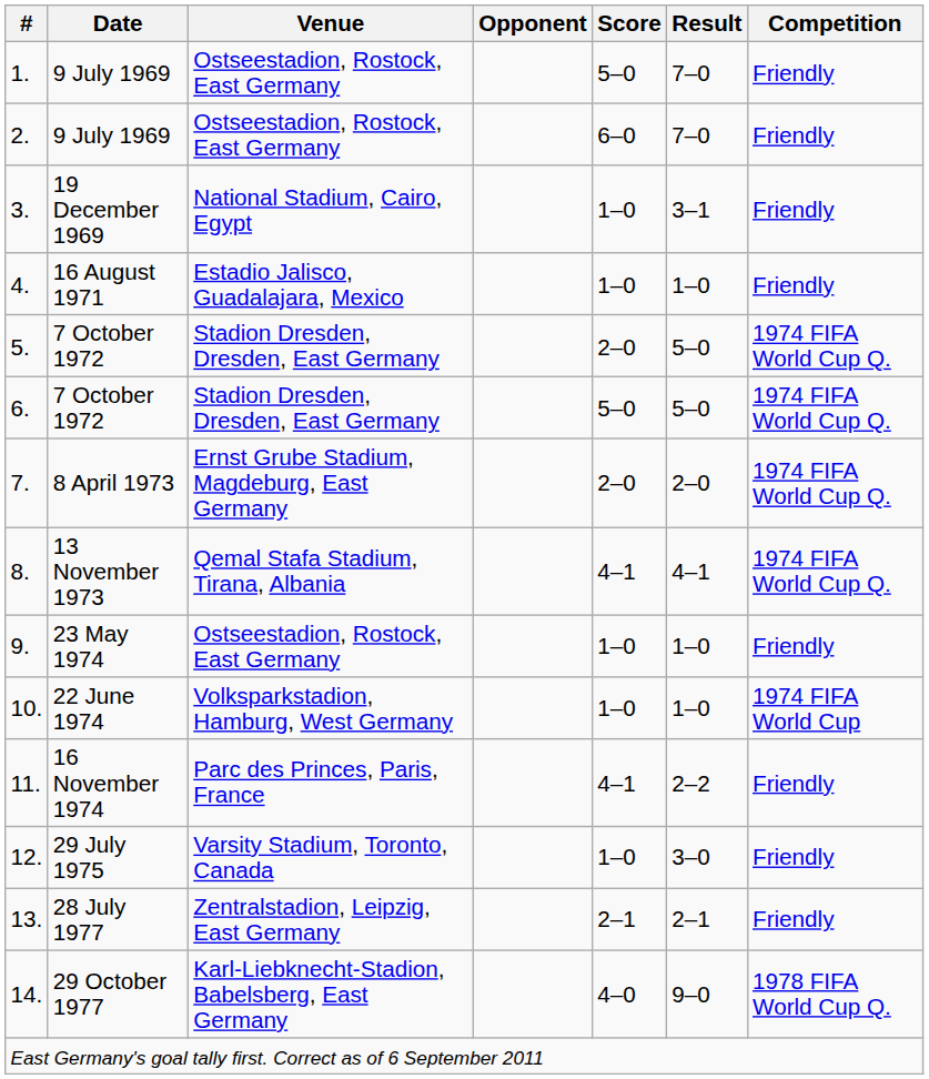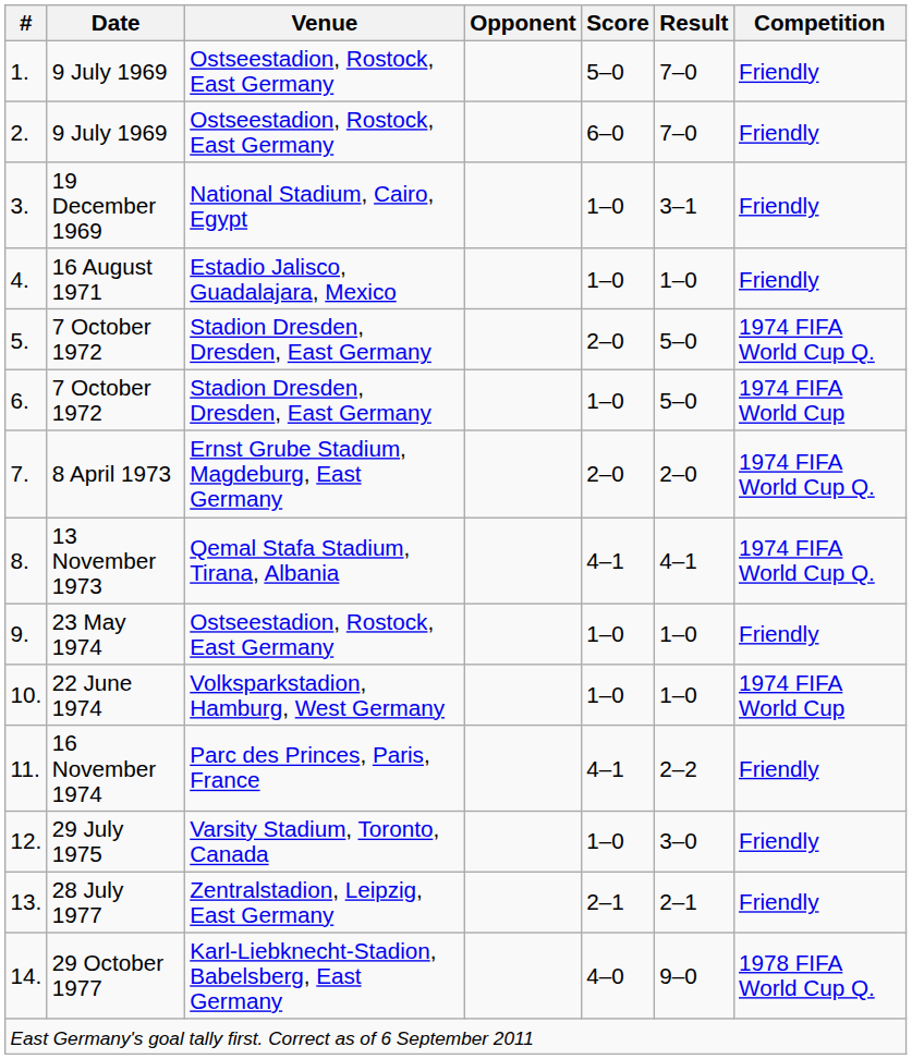6. | Score: 5–0 -> 1–0
6. | Competition: 1974 FIFA World Cup Q. -> 1974 FIFA World Cup
